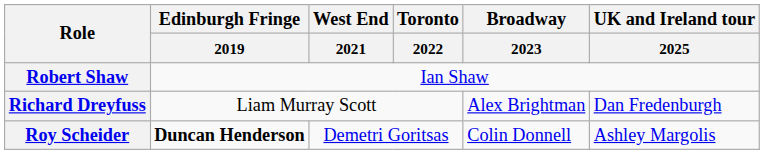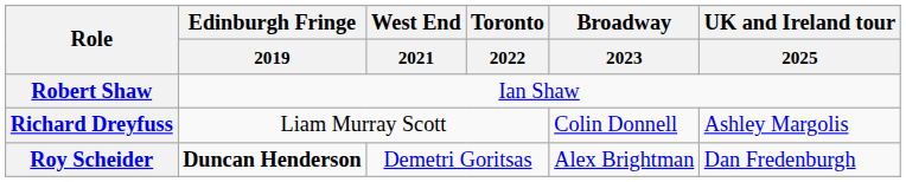Richard Dreyfuss | Broadway / 2023: Alex Brightman -> Colin Donnell
Richard Dreyfuss | UK and Ireland tour / 2025: Dan Fredenburgh -> Ashley Margolis
Roy Scheider | Broadway / 2023: Colin Donnell -> Alex Brightman
Roy Scheider | UK and Ireland tour / 2025: Ashley Margolis -> Dan Fredenburgh
